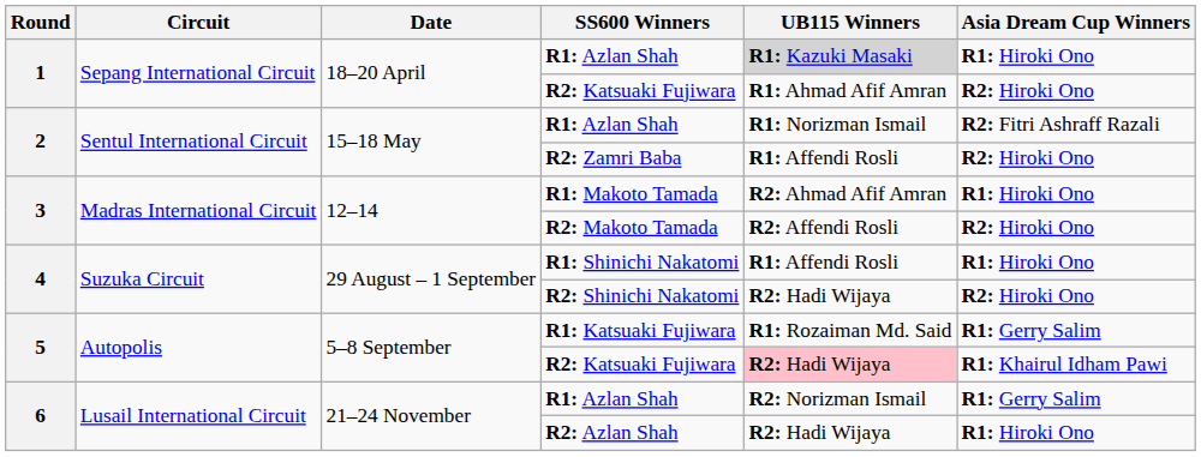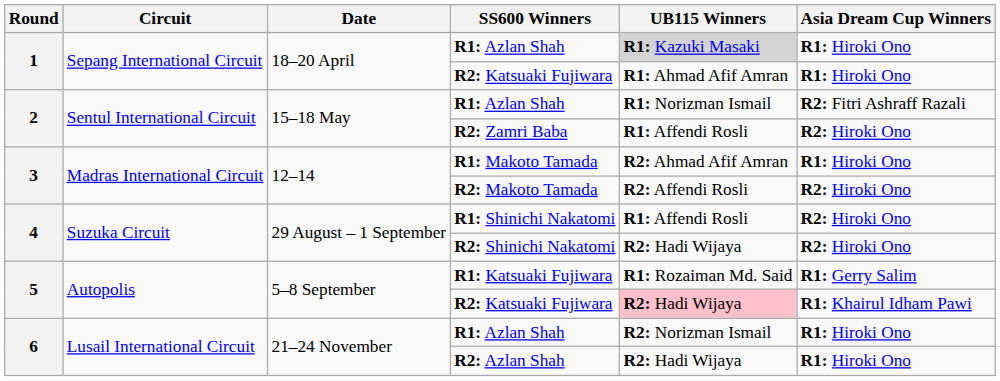1 / R2: Katsuaki Fujiwara | Asia Dream Cup Winners: R2: Hiroki Ono -> R1: Hiroki Ono
R1: Shinichi Nakatomi | Asia Dream Cup Winners: R1: Hiroki Ono -> R2: Hiroki Ono
6 / R1: Azlan Shah | Asia Dream Cup Winners: R1: Gerry Salim -> R1: Hiroki Ono
